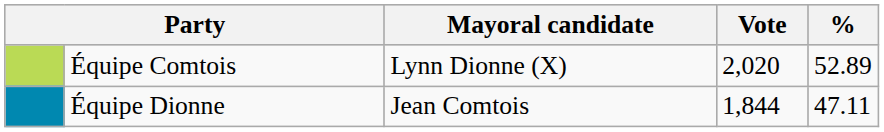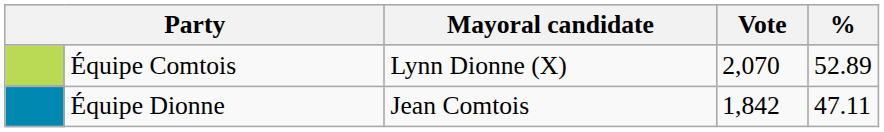Équipe Comtois | Vote: 2,020 -> 2,070
Équipe Dionne | Vote: 1,844 -> 1,842
